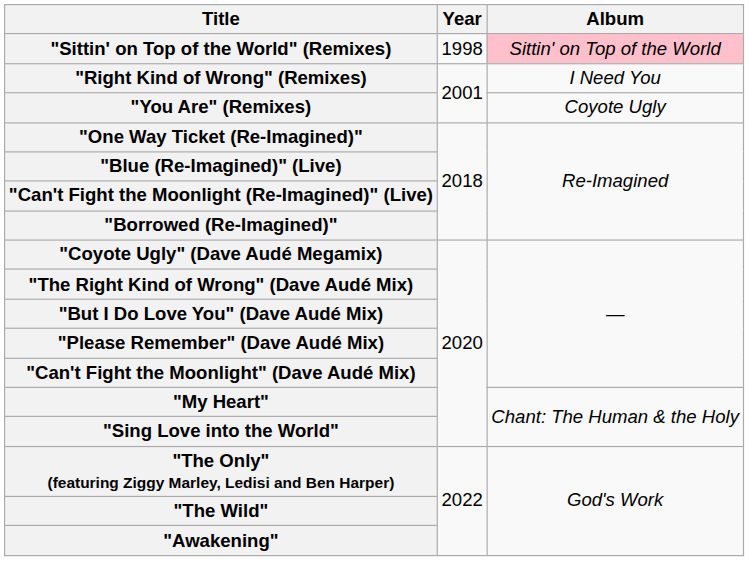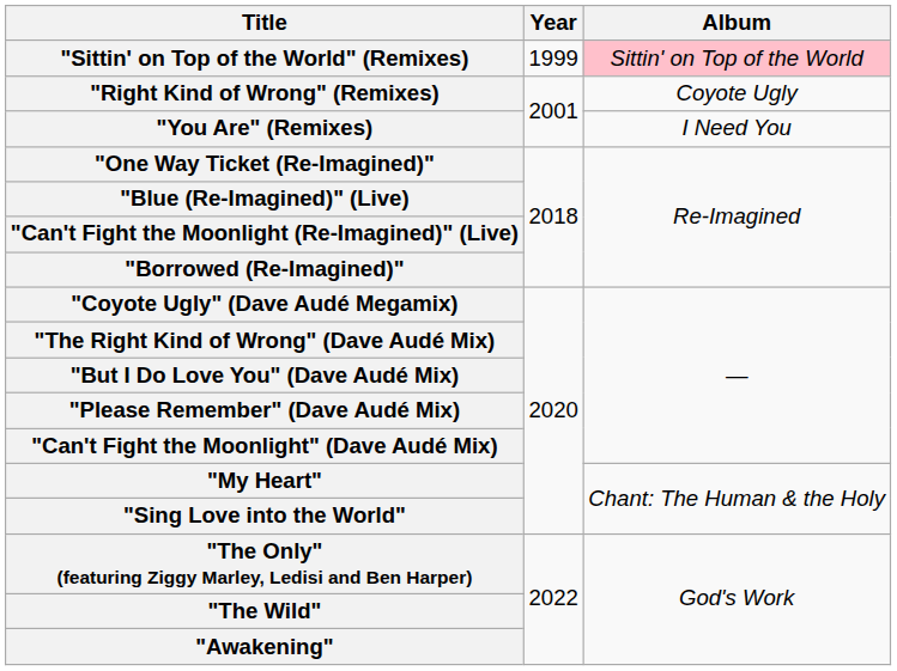"Sittin' on Top of the World" (Remixes) | Year: 1998 -> 1999
"Right Kind of Wrong" (Remixes) | Album: I Need You -> Coyote Ugly
"You Are" (Remixes) | Album: Coyote Ugly -> I Need You
